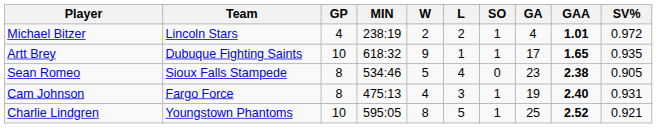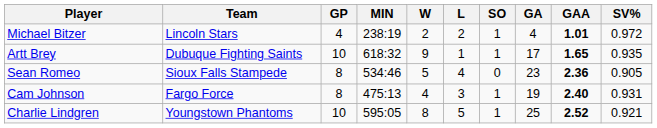Sean Romeo | GAA: 2.38 -> 2.36
